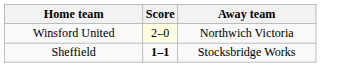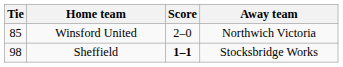+ column: Tie | 85 | 98
Winsford United | Score: lightyellow background -> no background
